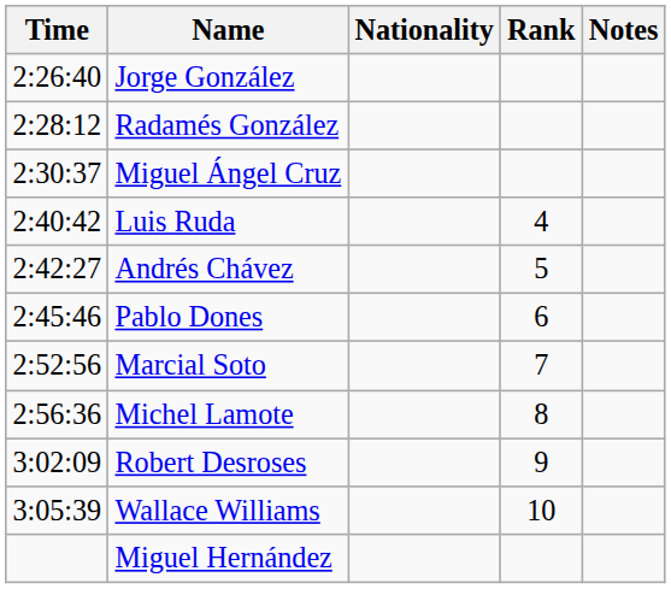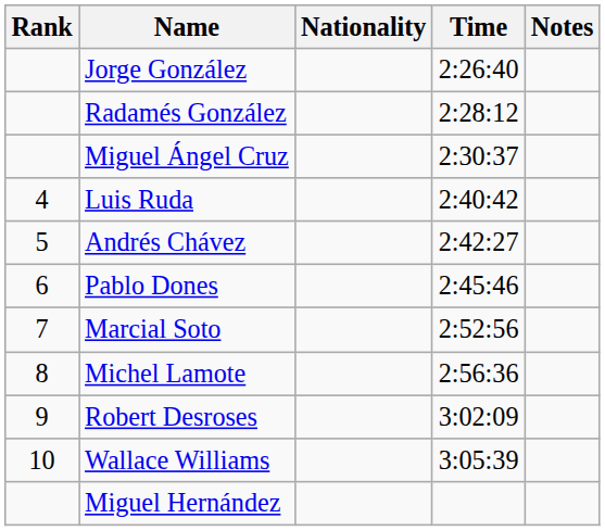columns swapped: Rank <-> Time
